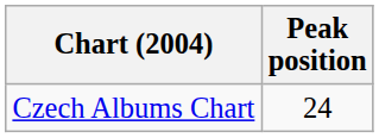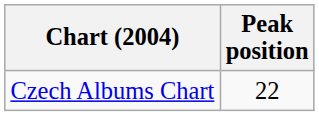Czech Albums Chart | Peak position: 24 -> 22
